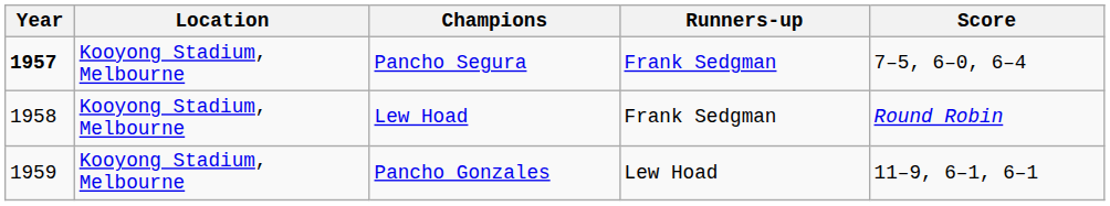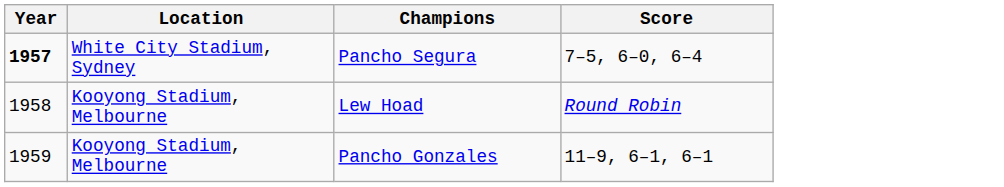- column: Runners-up | Frank Sedgman | Frank Sedgman | Lew Hoad
Pancho Segura | Location: Kooyong Stadium, Melbourne -> White City Stadium, Sydney
